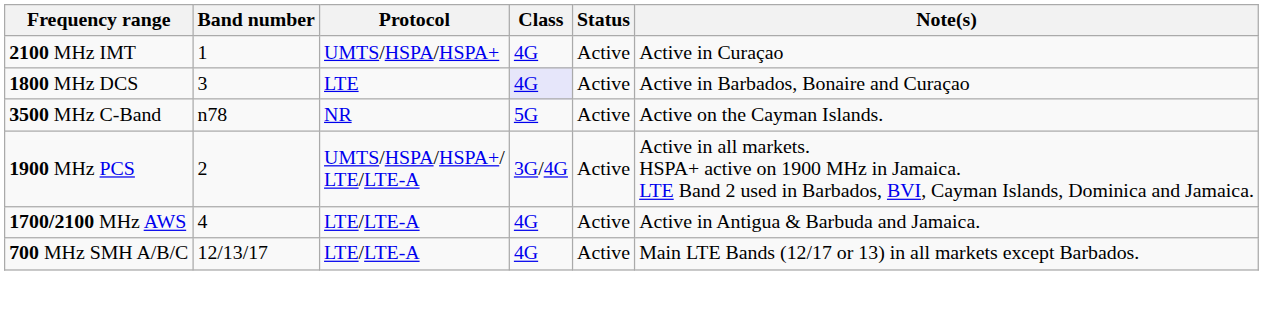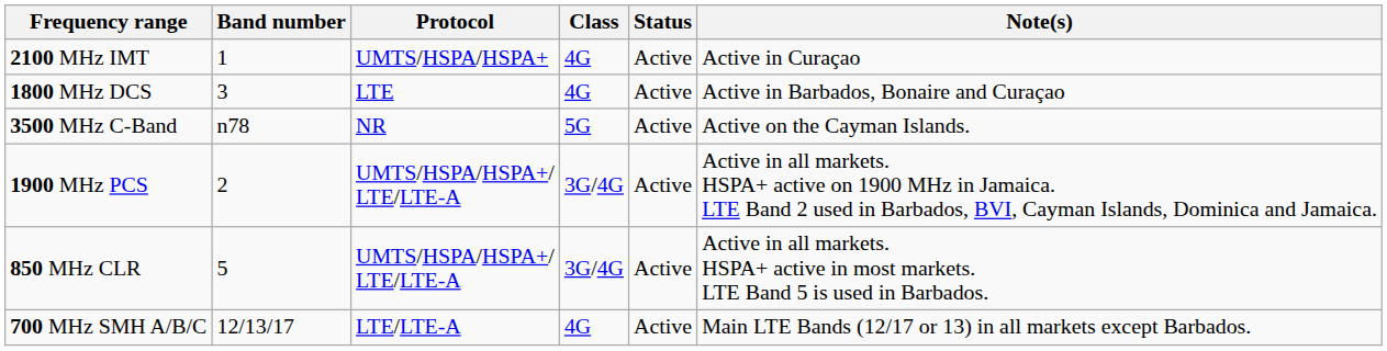1800 MHz DCS | Class: lavender background -> no background
- row: 1700/2100 MHz AWS | 4 | LTE/LTE-A | 4G | Active | Active in Antigua & Barbuda and Jamaica.
+ row: 850 MHz CLR | 5 | UMTS/HSPA/HSPA+/ LTE/LTE-A | 3G/4G | Active | Active in all markets. HSPA+ active in most markets. LTE Band 5 is used in Barbados.
